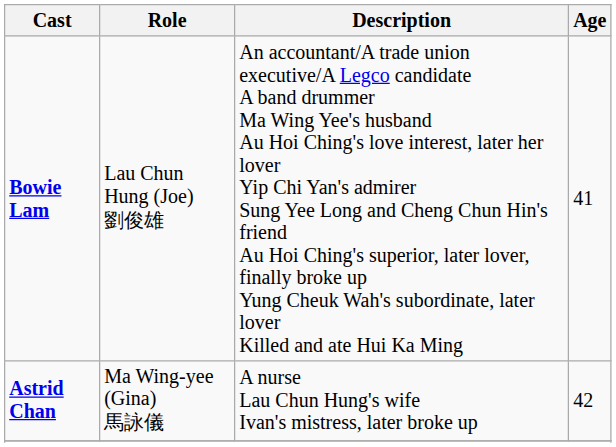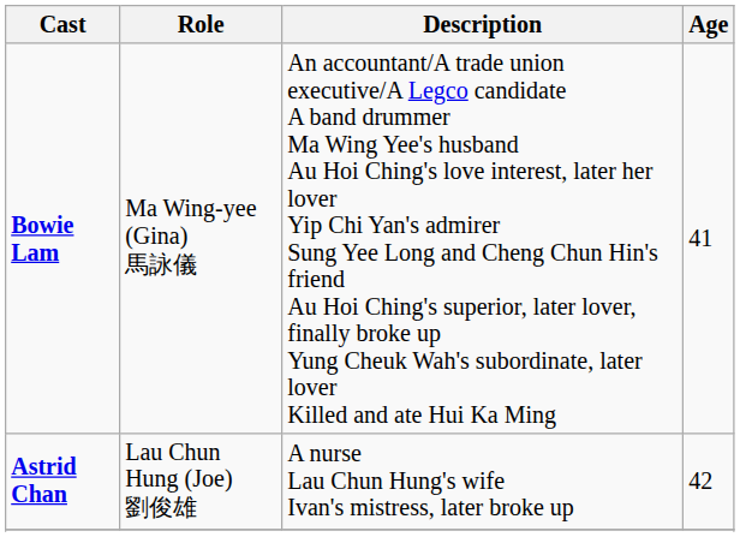Bowie Lam | Role: Lau Chun Hung (Joe) 劉俊雄 -> Ma Wing-yee (Gina) 馬詠儀
Astrid Chan | Role: Ma Wing-yee (Gina) 馬詠儀 -> Lau Chun Hung (Joe) 劉俊雄
